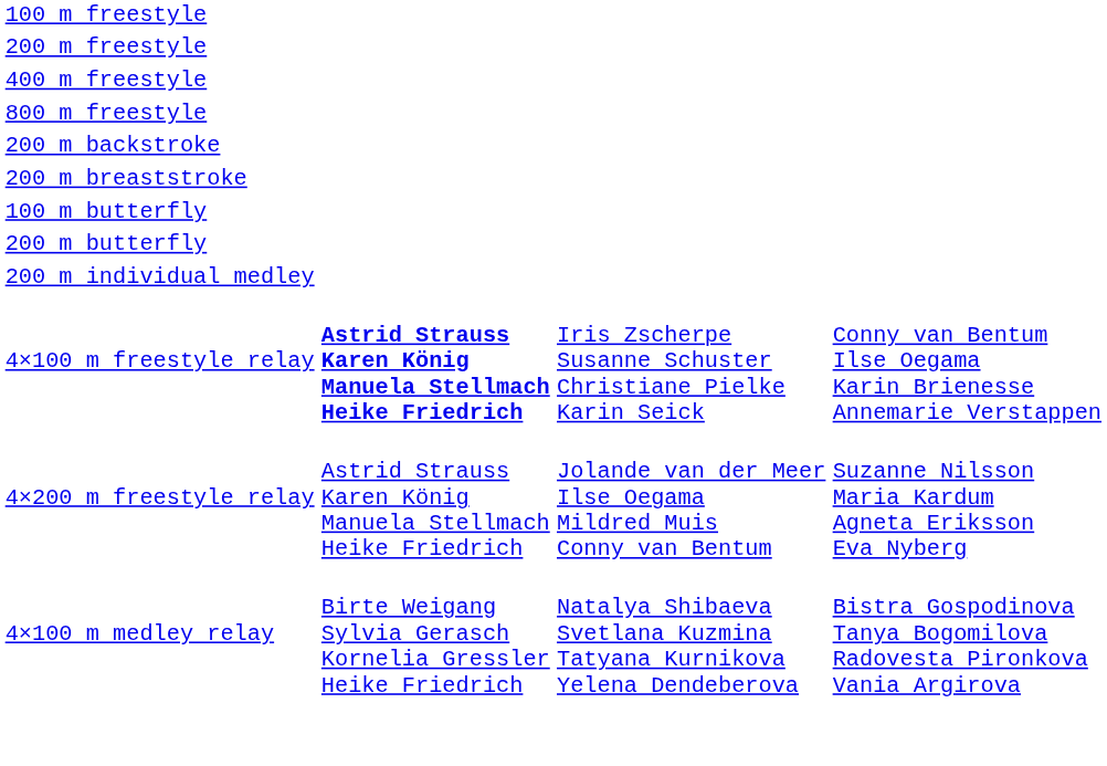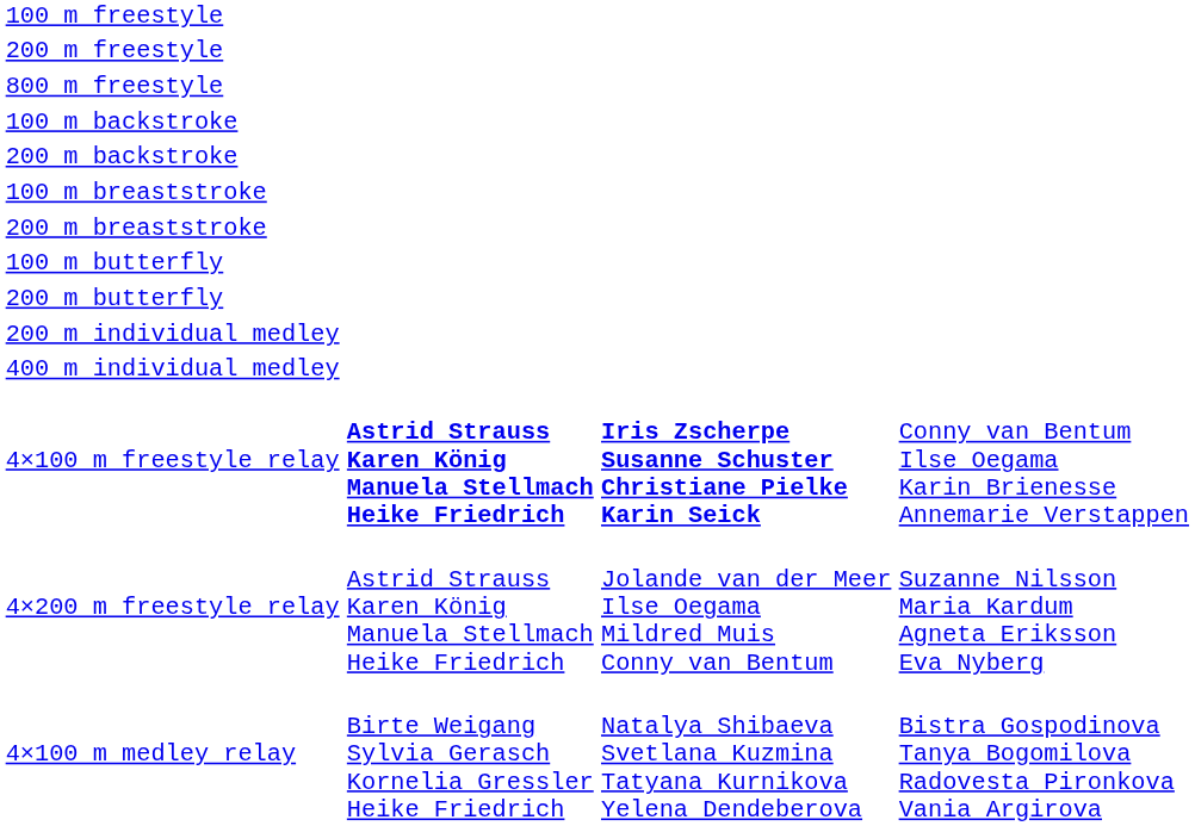- row: 400 m freestyle
+ row: 100 m backstroke
+ row: 100 m breaststroke
+ row: 400 m individual medley
4×100 m freestyle relay | column 3: normal -> bold
